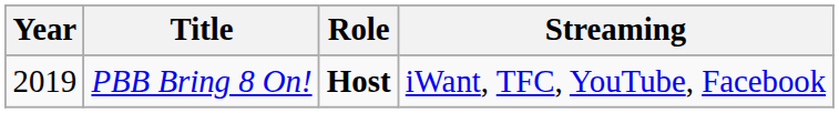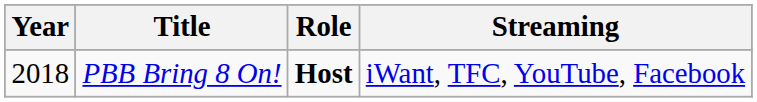PBB Bring 8 On! | Year: 2019 -> 2018
